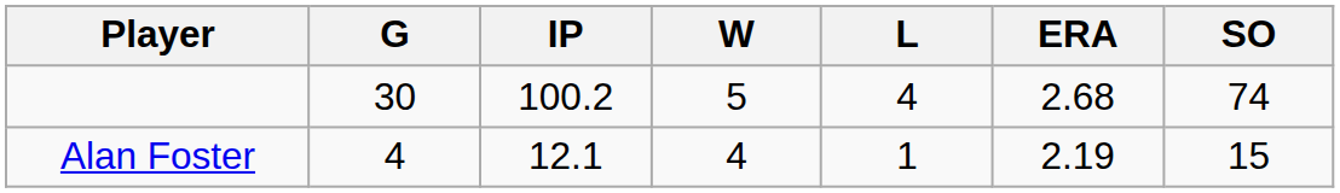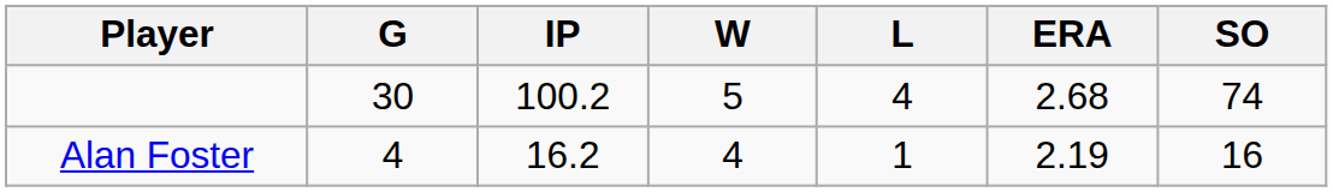Alan Foster | IP: 12.1 -> 16.2
Alan Foster | SO: 15 -> 16
